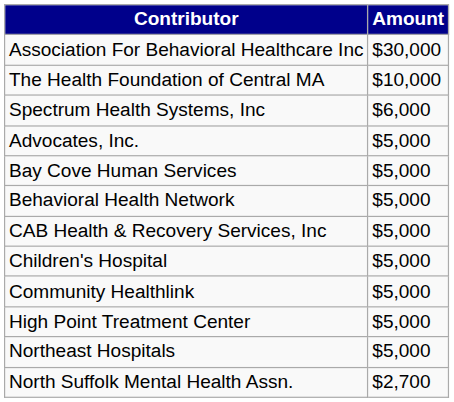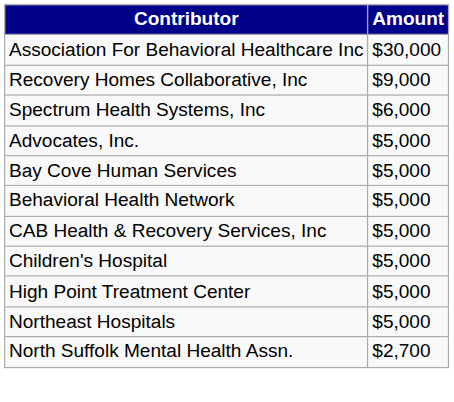- row: The Health Foundation of Central MA | $10,000
+ row: Recovery Homes Collaborative, Inc | $9,000
- row: Community Healthlink | $5,000
